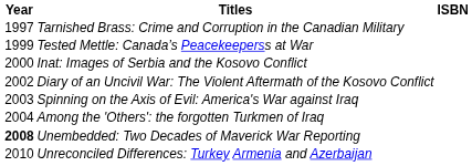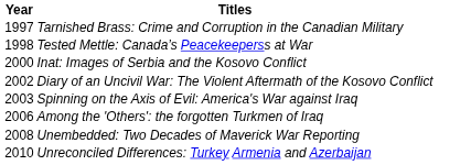- column: ISBN
Tested Mettle: Canada’s Peacekeeperss at War | Year: 1999 -> 1998
Among the 'Others': the forgotten Turkmen of Iraq | Year: 2004 -> 2006
Unembedded: Two Decades of Maverick War Reporting | Year: bold -> normal
